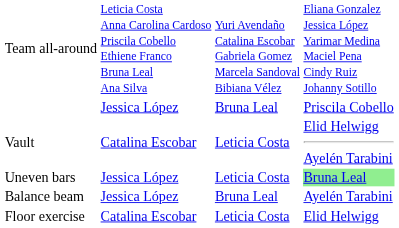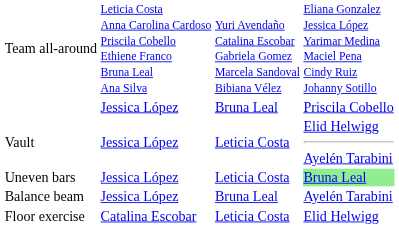Vault | column 2: Catalina Escobar -> Jessica López
